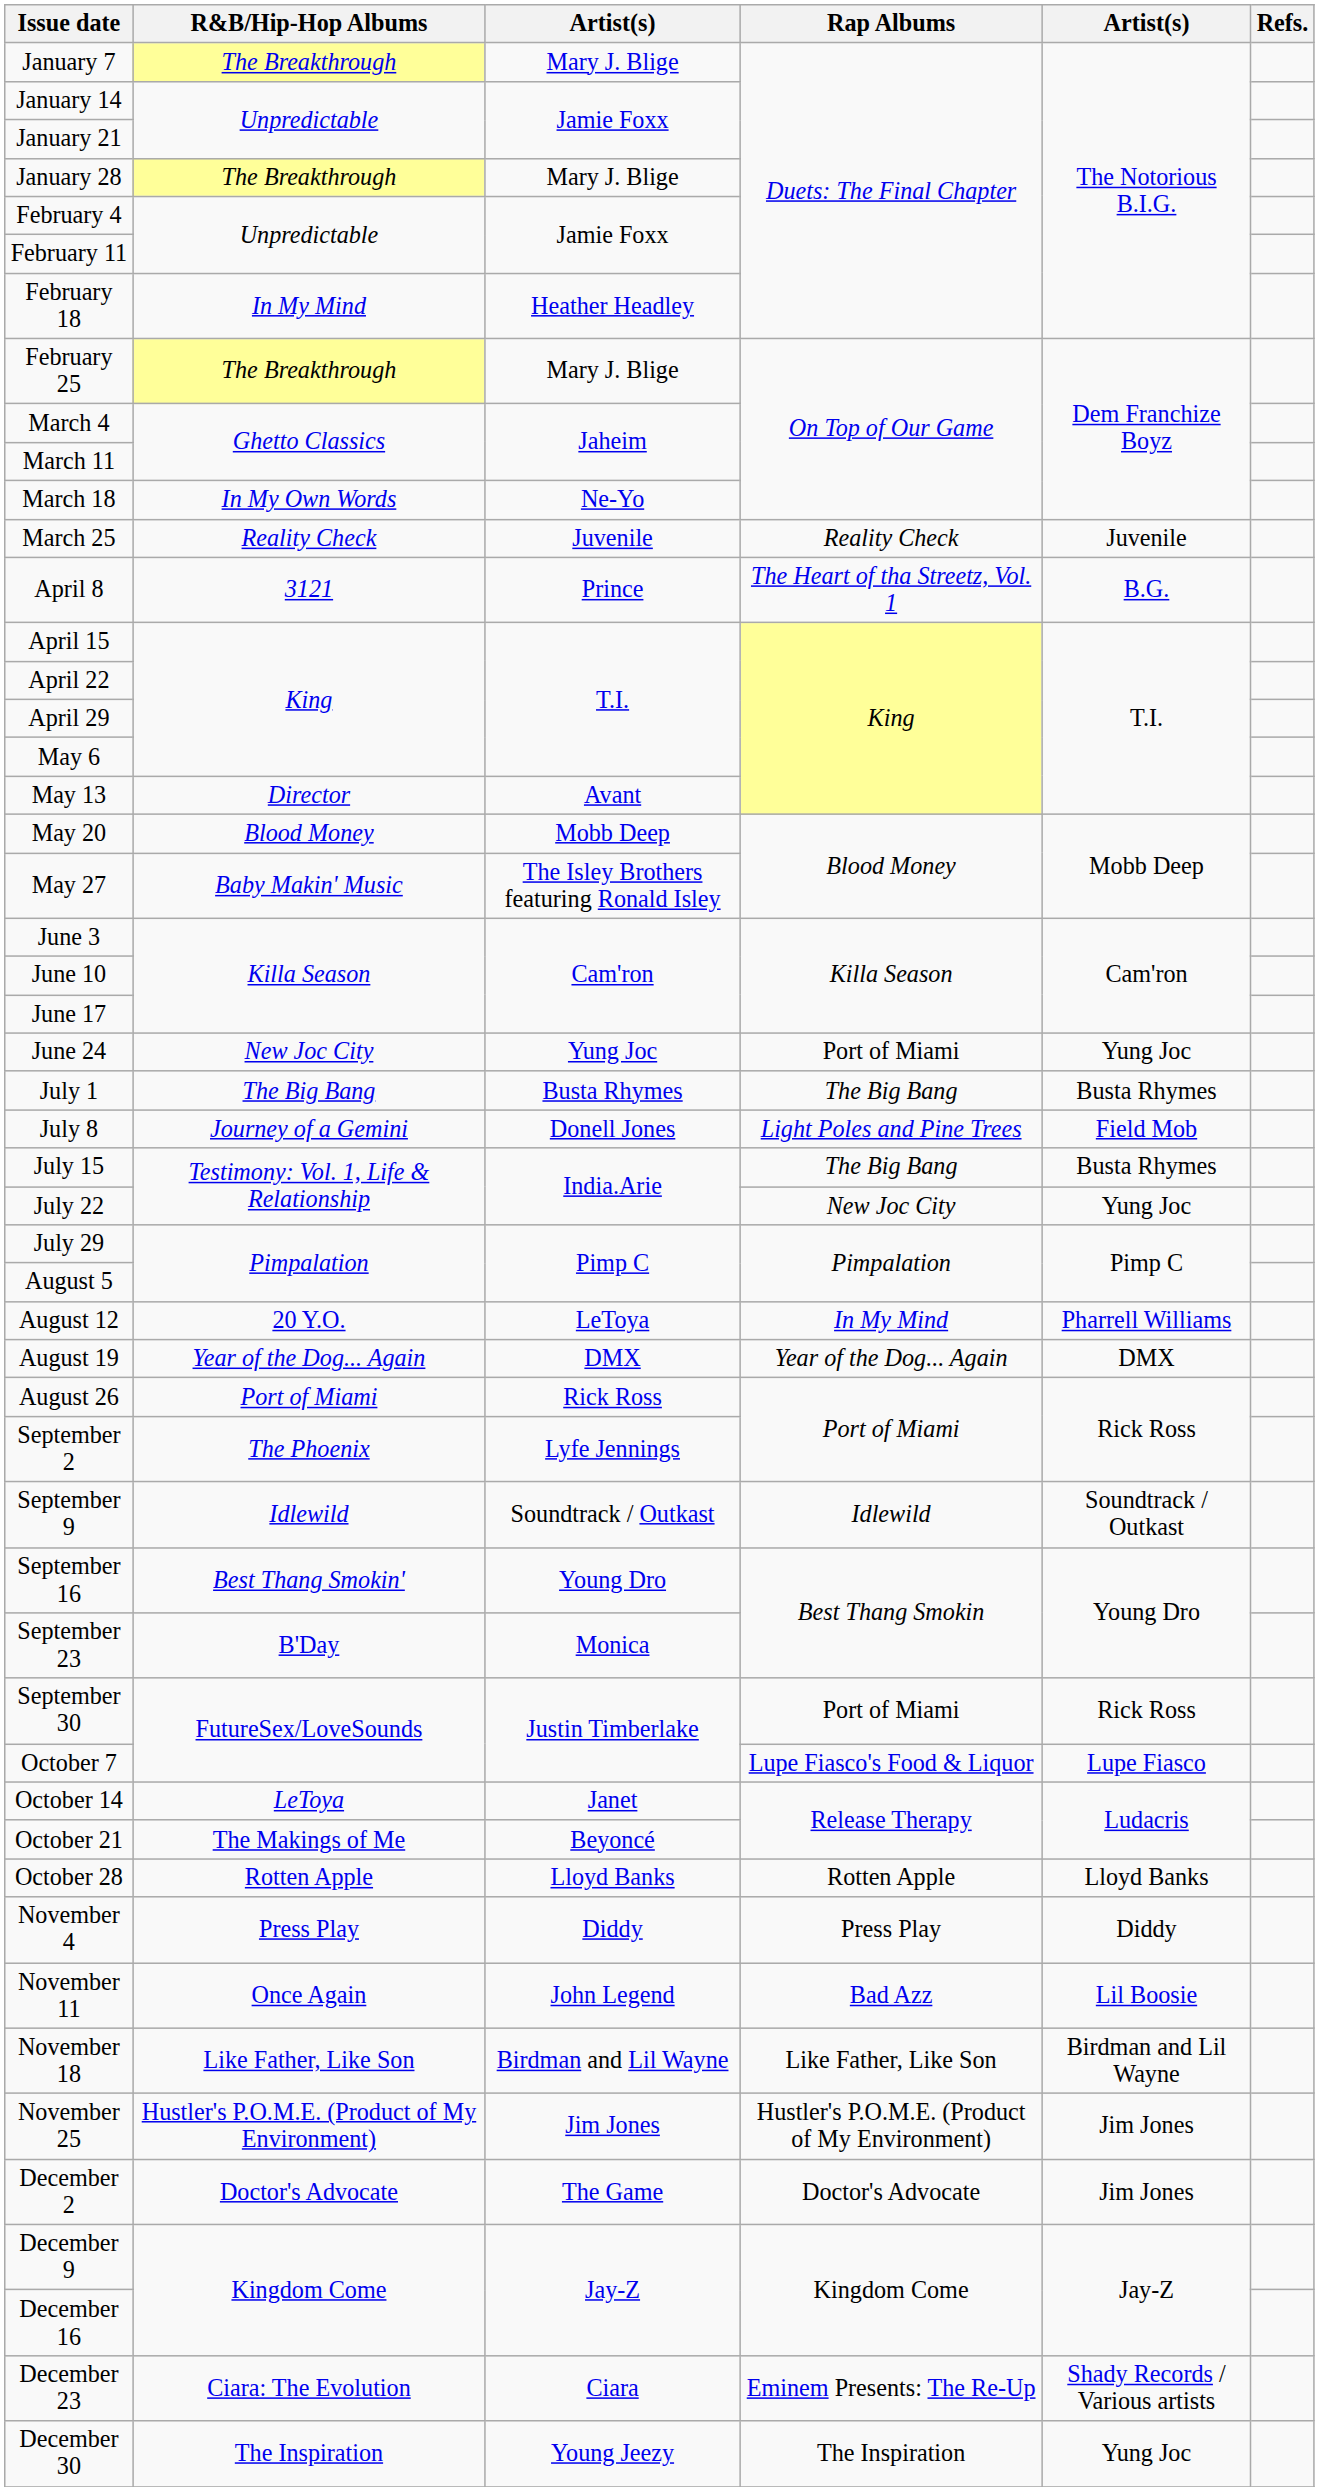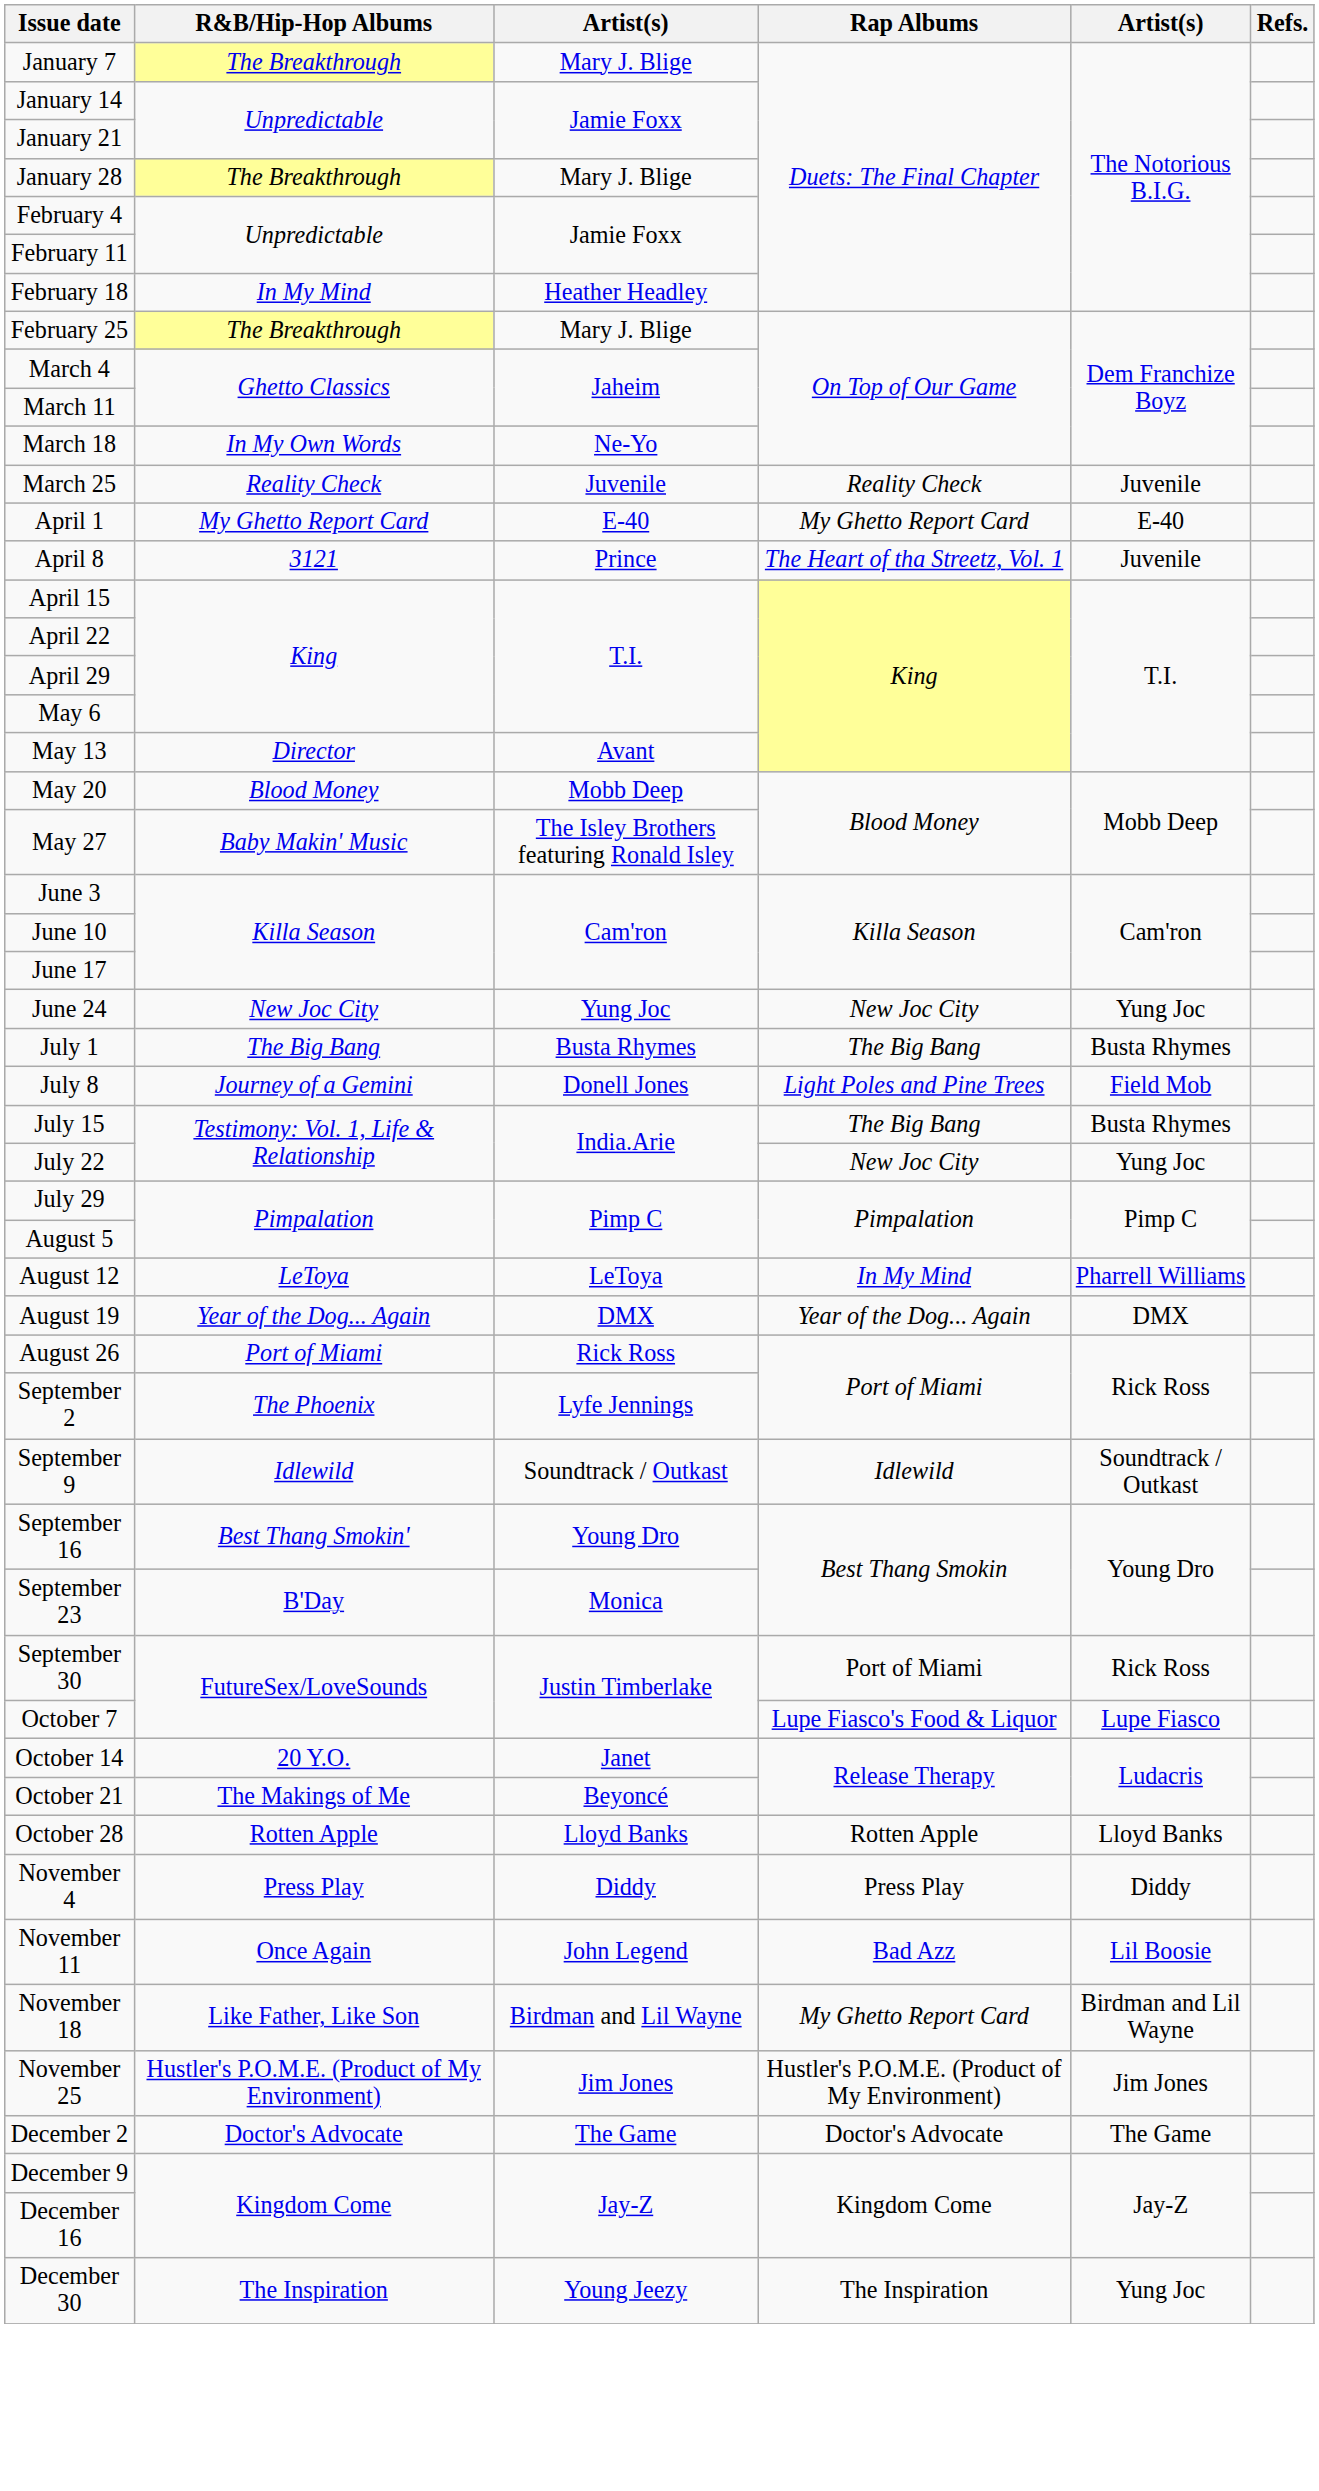+ row: April 1 | My Ghetto Report Card | E-40 | My Ghetto Report Card | E-40
April 8 | column 5: B.G. -> Juvenile
June 24 | Rap Albums: Port of Miami -> New Joc City
August 12 | R&B/Hip-Hop Albums: 20 Y.O. -> LeToya
October 14 | R&B/Hip-Hop Albums: LeToya -> 20 Y.O.
November 18 | Rap Albums: Like Father, Like Son -> My Ghetto Report Card
December 2 | column 5: Jim Jones -> The Game
- row: December 23 | Ciara: The Evolution | Ciara | Eminem Presents: The Re-Up | Shady Records / Various artists
